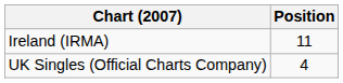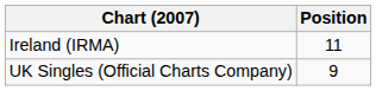UK Singles (Official Charts Company) | Position: 4 -> 9
